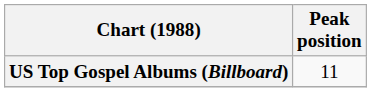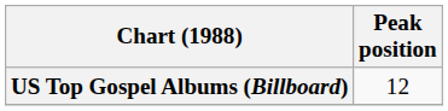US Top Gospel Albums (Billboard) | Peak position: 11 -> 12
